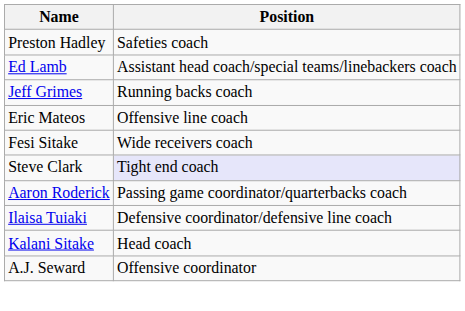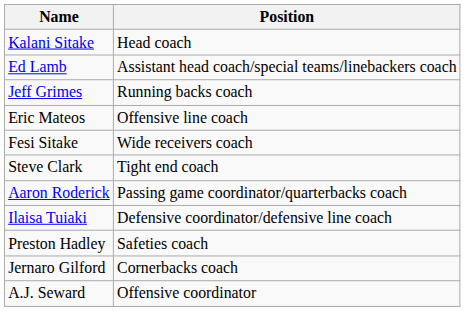rows swapped: Kalani Sitake <-> Preston Hadley
Steve Clark | Position: lavender background -> no background
+ row: Jernaro Gilford | Cornerbacks coach
